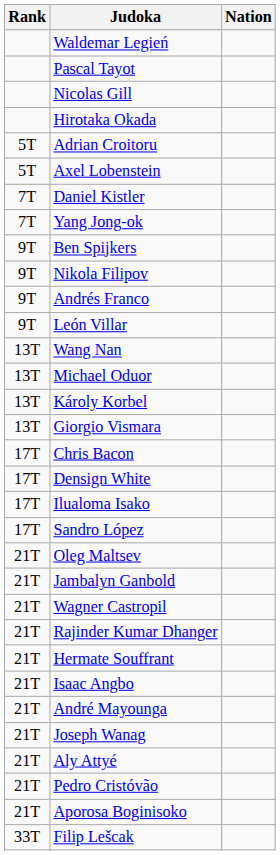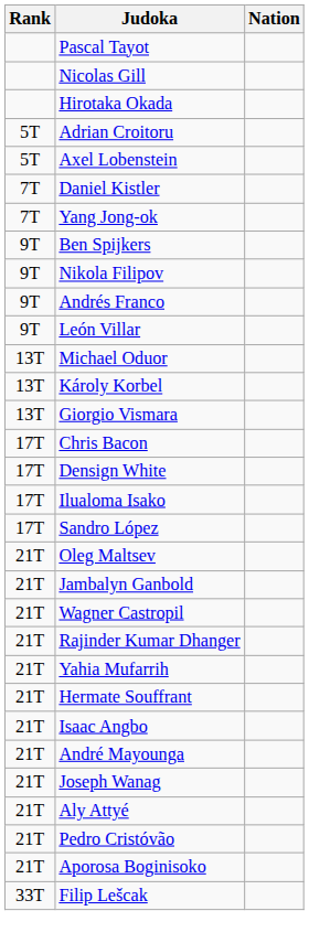- row: Waldemar Legień
- row: 13T | Wang Nan
+ row: 21T | Yahia Mufarrih
